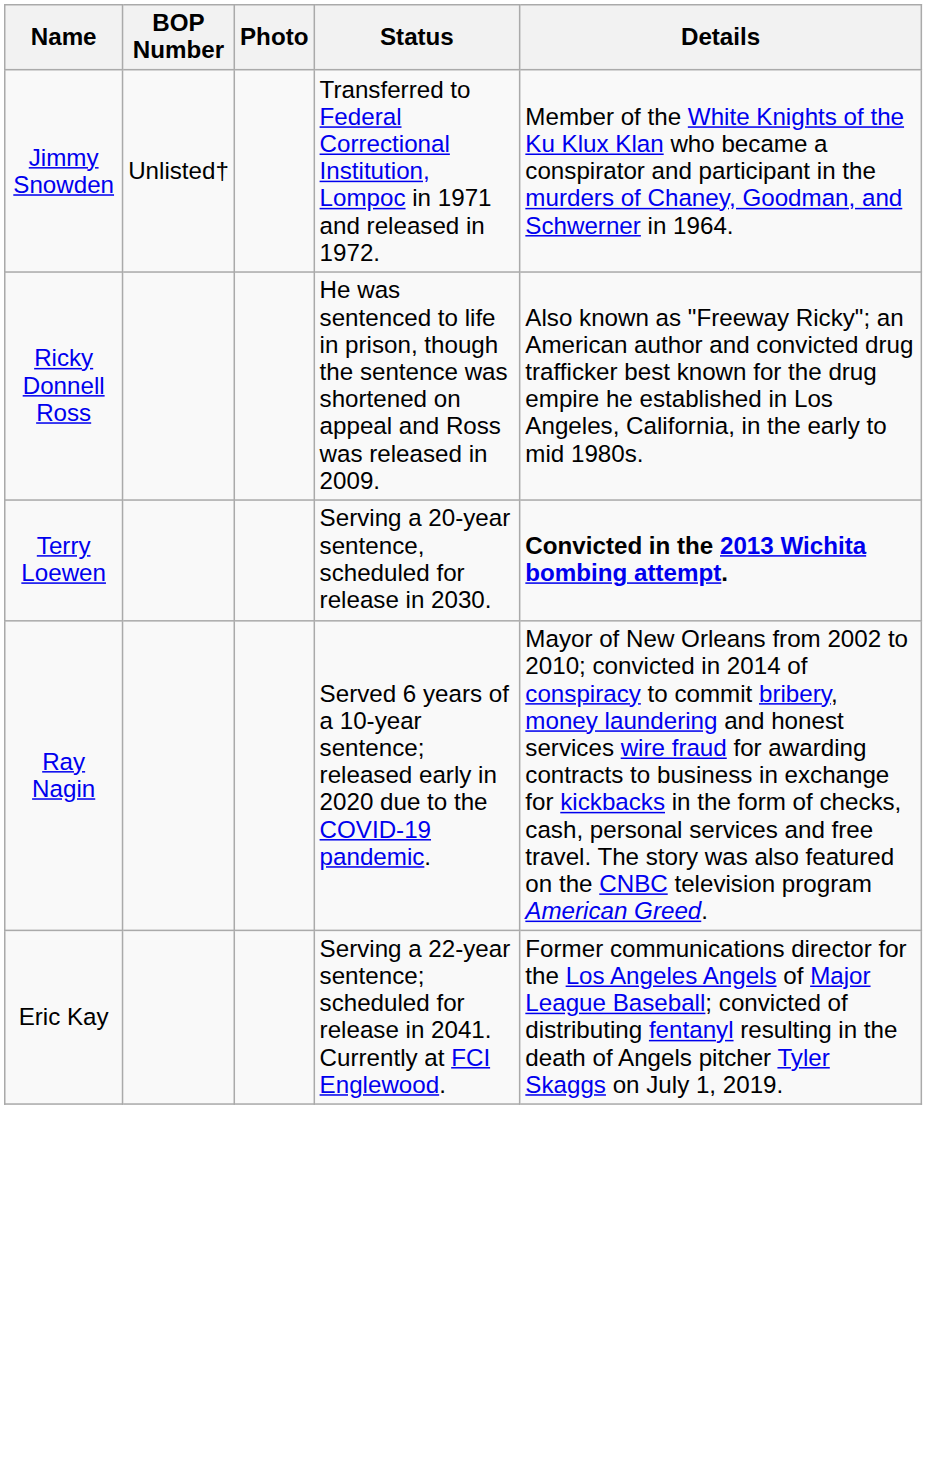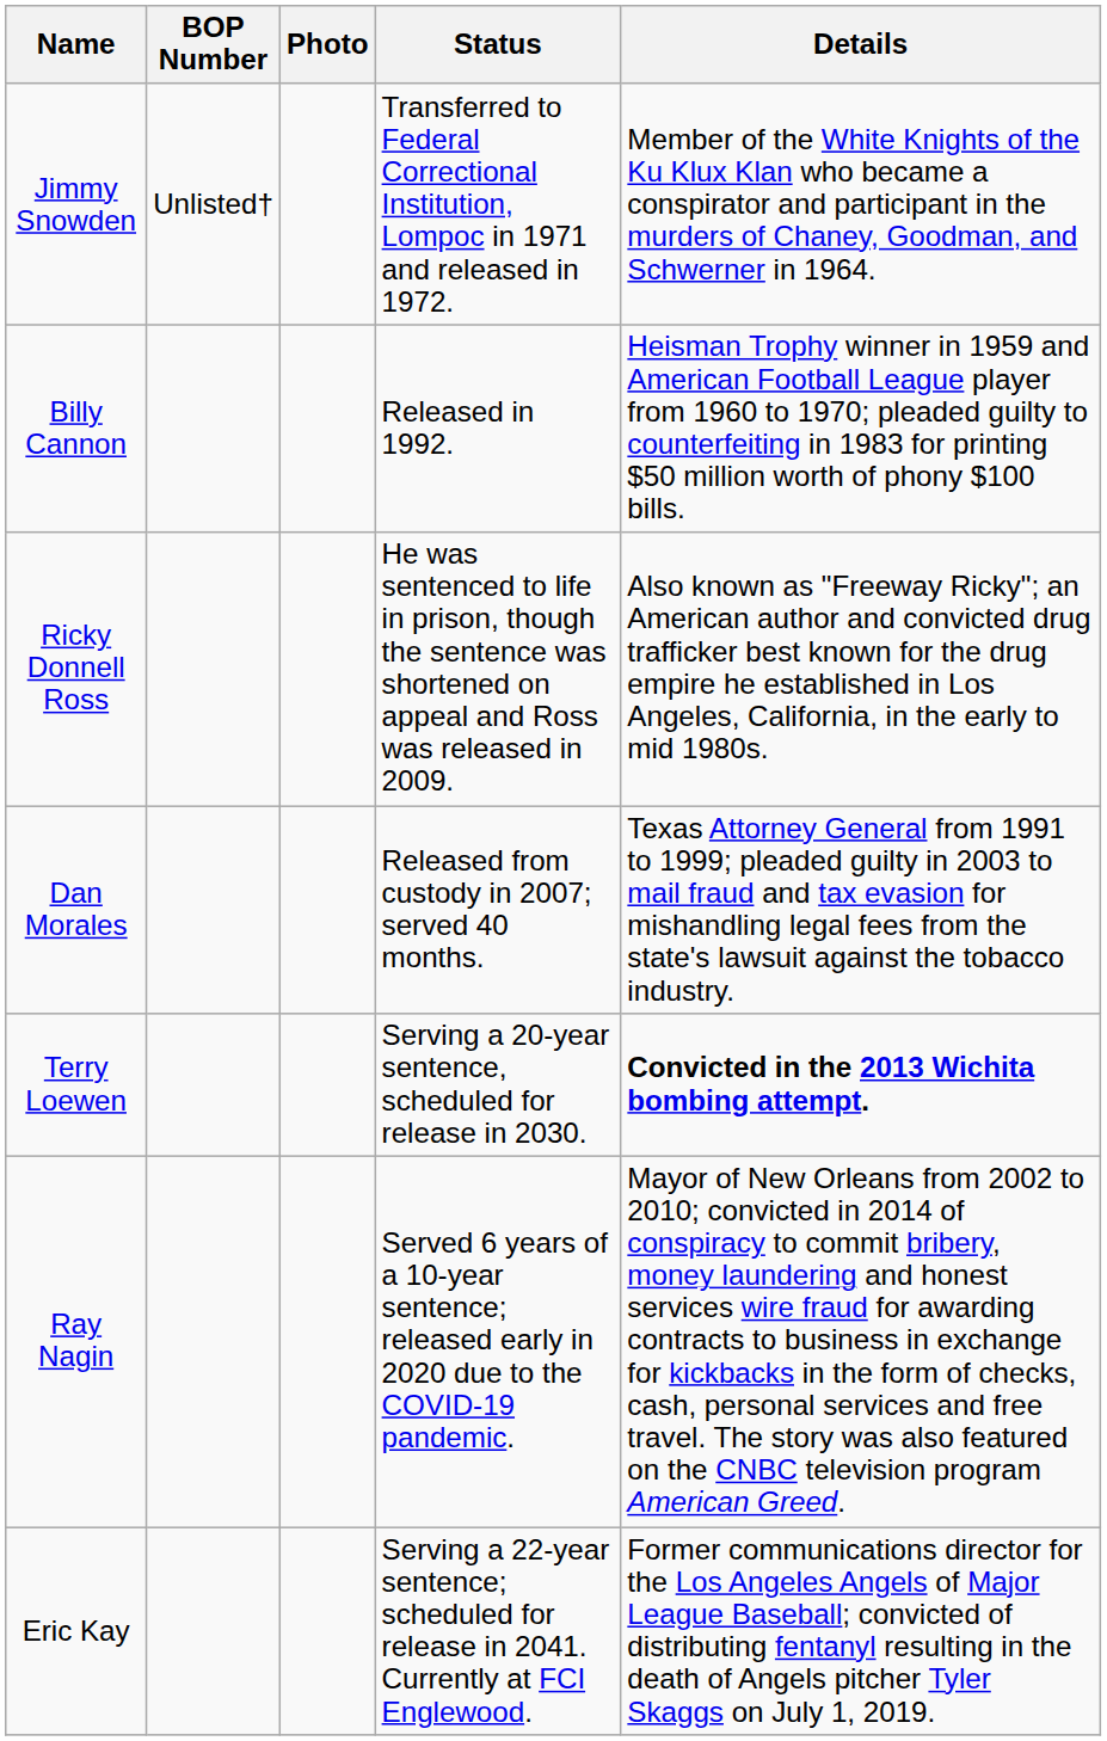+ row: Billy Cannon | Released in 1992. | Heisman Trophy winner in 1959 and American Football League player from 1960 to 1970; pleaded guilty to counterfeiting in 1983 for printing $50 million worth of phony $100 bills.
+ row: Dan Morales | Released from custody in 2007; served 40 months. | Texas Attorney General from 1991 to 1999; pleaded guilty in 2003 to mail fraud and tax evasion for mishandling legal fees from the state's lawsuit against the tobacco industry.
